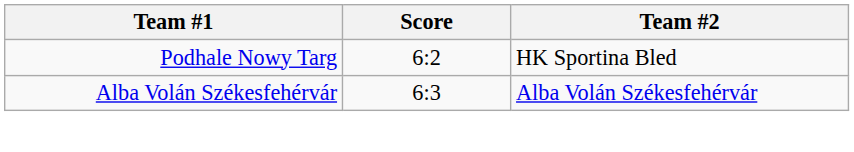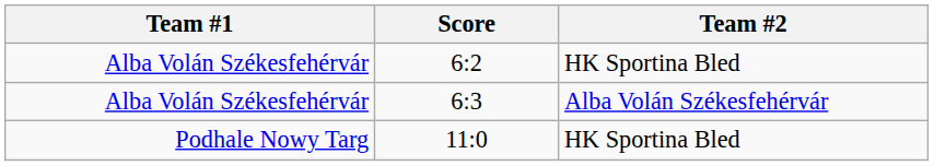6:2 | Team #1: Podhale Nowy Targ -> Alba Volán Székesfehérvár
+ row: Podhale Nowy Targ | 11:0 | HK Sportina Bled
